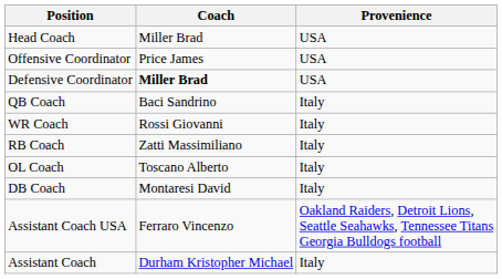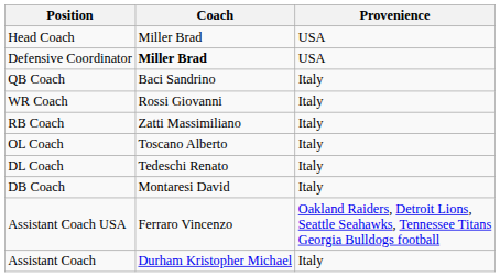- row: Offensive Coordinator | Price James | USA
+ row: DL Coach | Tedeschi Renato | Italy
